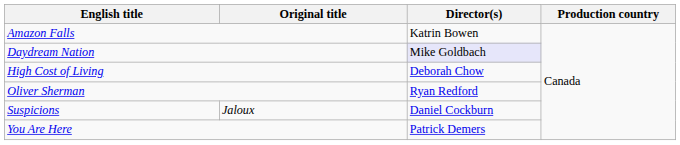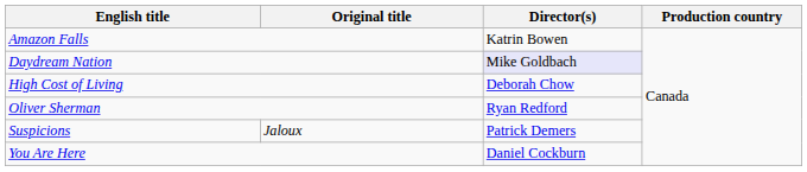Suspicions | Director(s): Daniel Cockburn -> Patrick Demers
You Are Here | Director(s): Patrick Demers -> Daniel Cockburn
